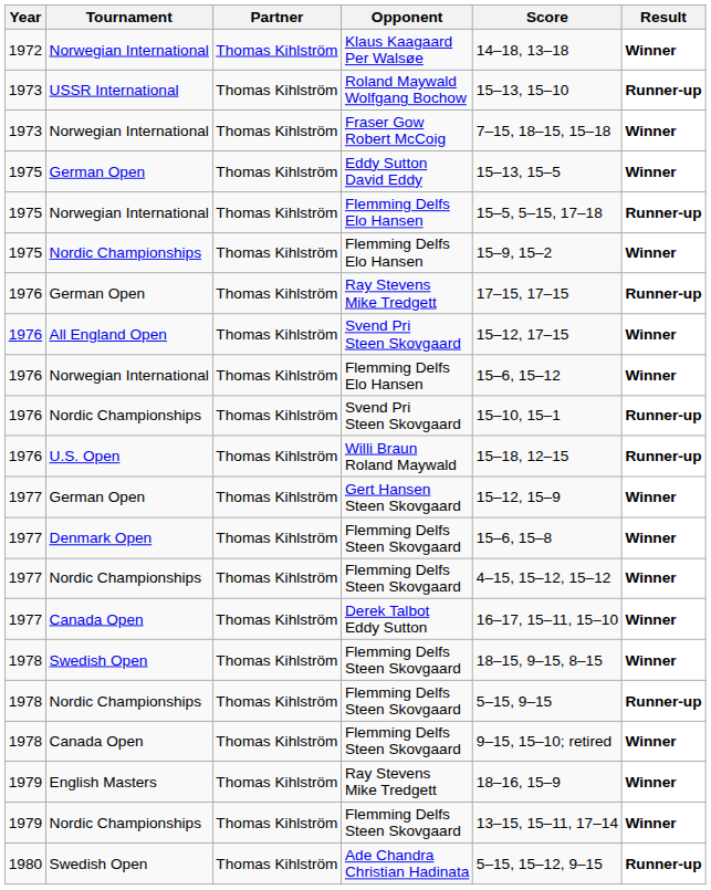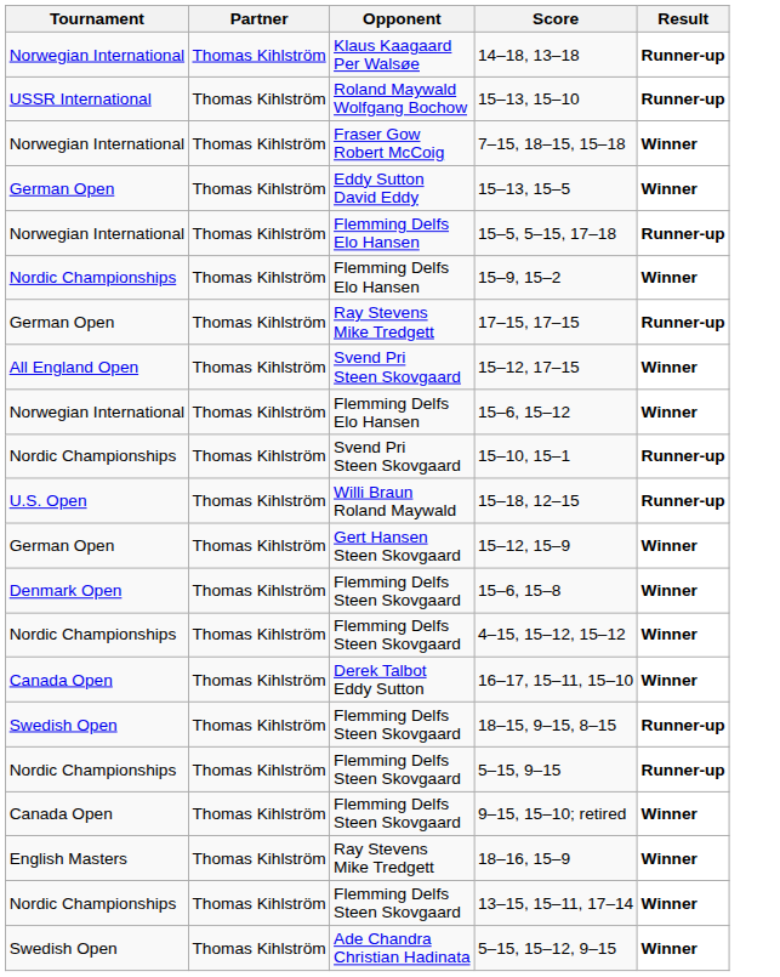- column: Year | 1972 | 1973 | 1973 | 1975 | 1975 | 1975 | 1976 | 1976 | 1976 | 1976 | 1976 | 1977 | 1977 | 1977 | 1977 | 1978 | 1978 | 1978 | 1979 | 1979 | 1980
Klaus Kaagaard Per Walsøe | Result: Winner -> Runner-up
Swedish Open / Flemming Delfs Steen Skovgaard | Result: Winner -> Runner-up
Ade Chandra Christian Hadinata | Result: Runner-up -> Winner
